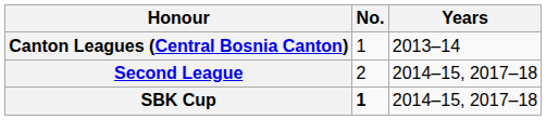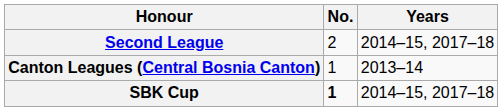rows swapped: Second League <-> Canton Leagues (Central Bosnia Canton)
